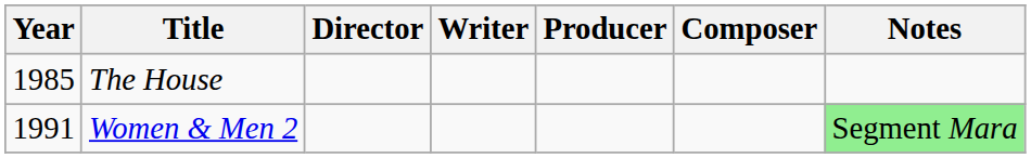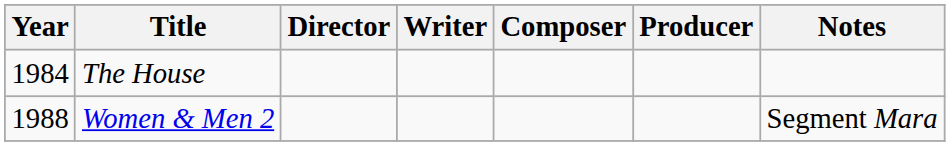columns swapped: Producer <-> Composer
The House | Year: 1985 -> 1984
Women & Men 2 | Year: 1991 -> 1988
Women & Men 2 | Notes: lightgreen background -> no background
